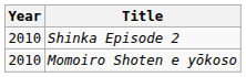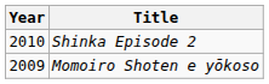Momoiro Shoten e yōkoso | Year: 2010 -> 2009
